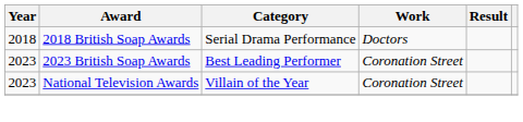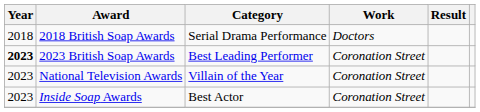2023 British Soap Awards | Year: normal -> bold
+ row: 2023 | Inside Soap Awards | Best Actor | Coronation Street
